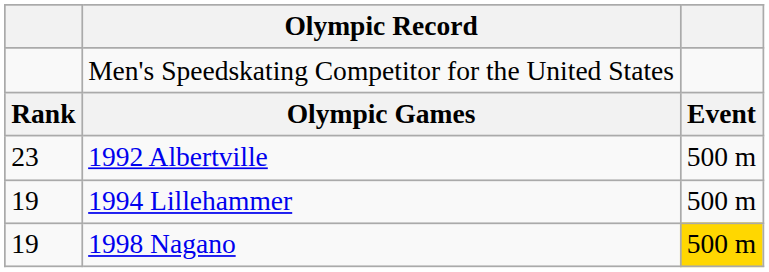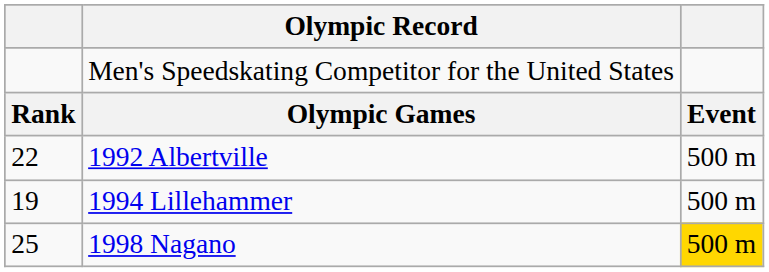1992 Albertville | column 1: 23 -> 22
1998 Nagano | column 1: 19 -> 25
